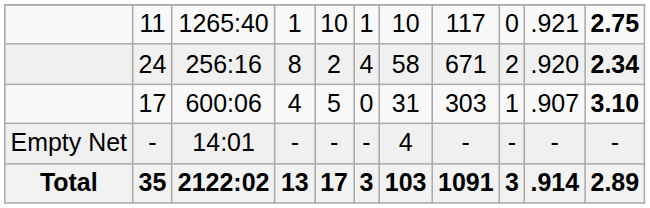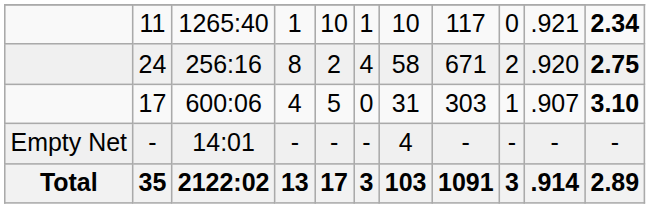11 | column 11: 2.75 -> 2.34
24 | column 11: 2.34 -> 2.75
